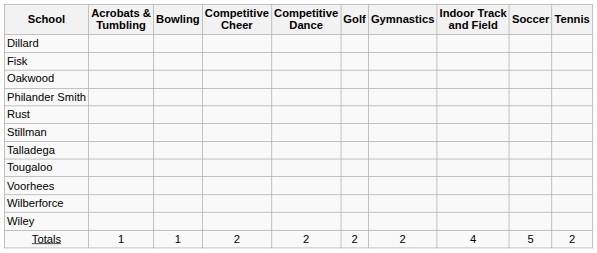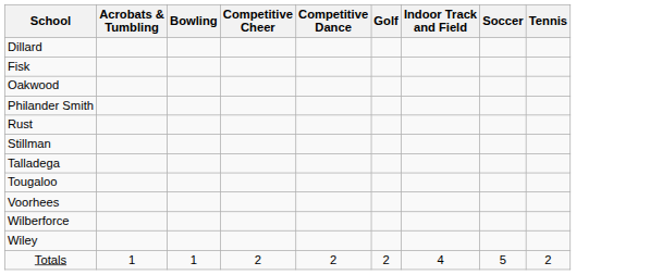- column: Gymnastics | 2
